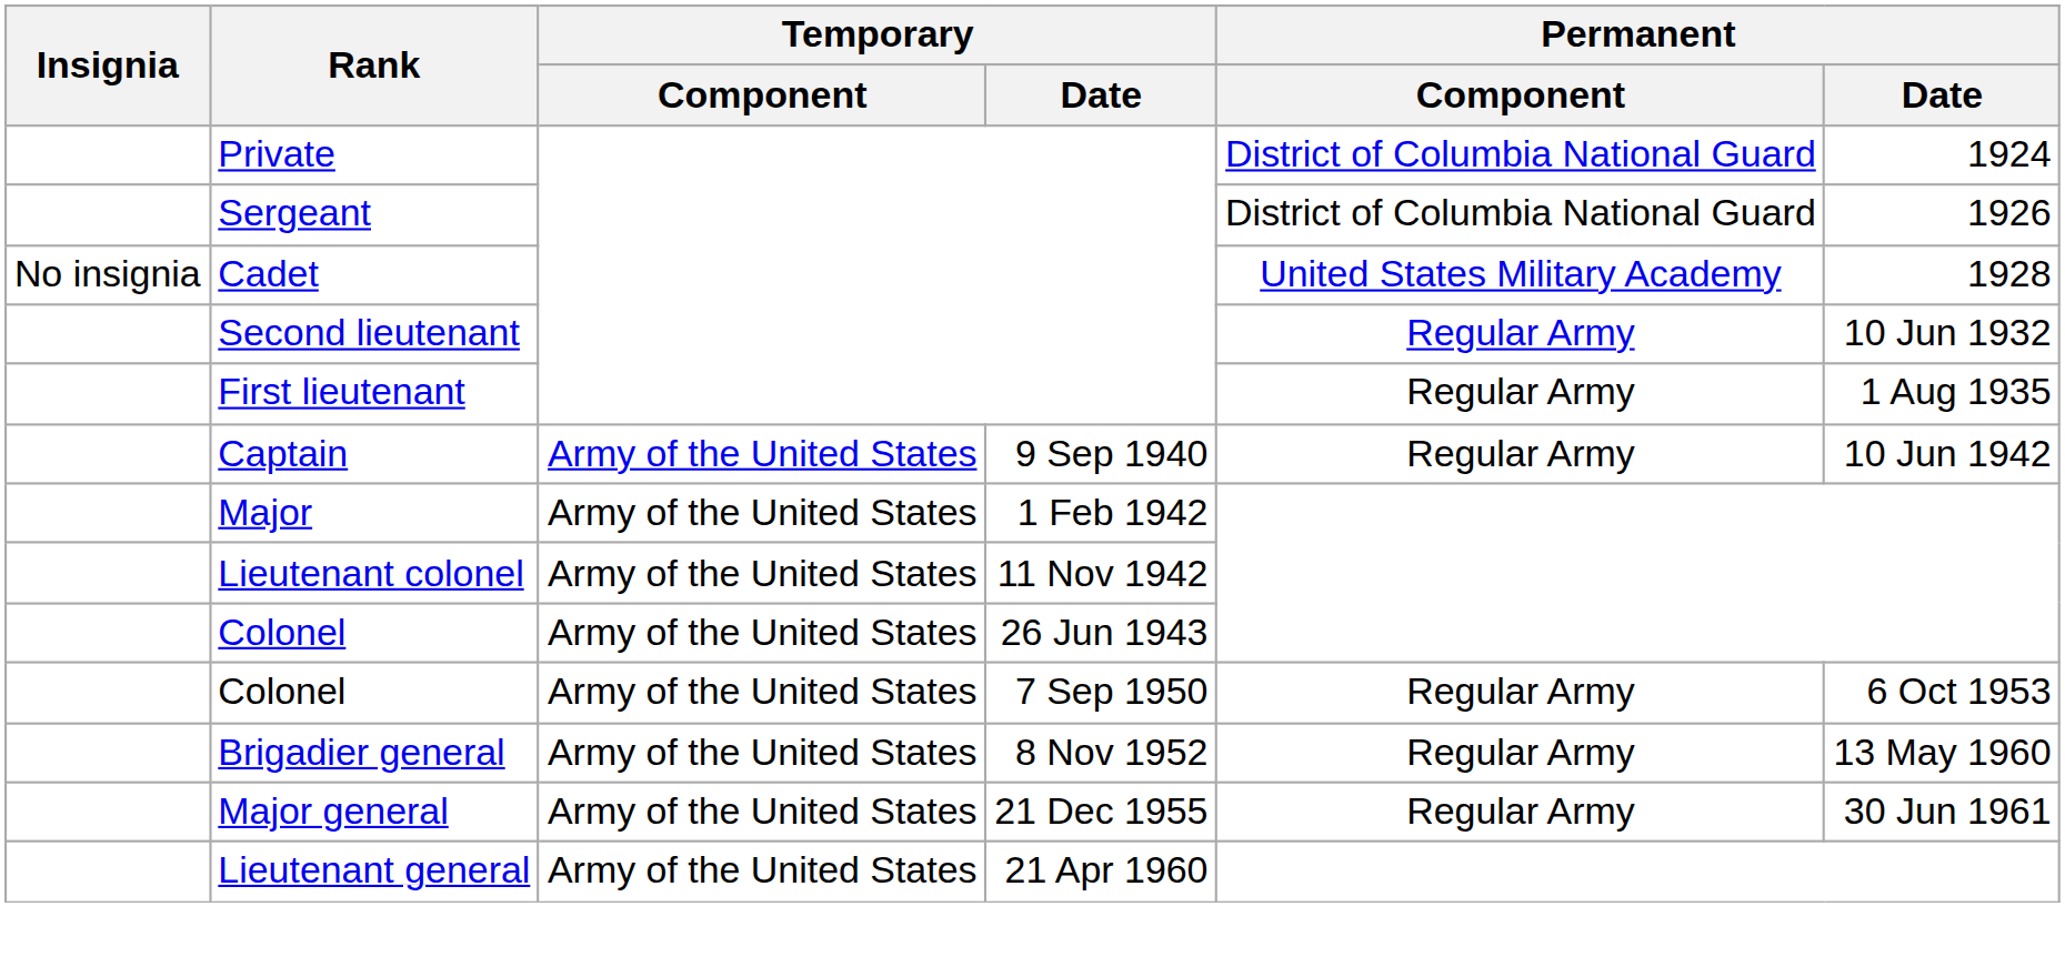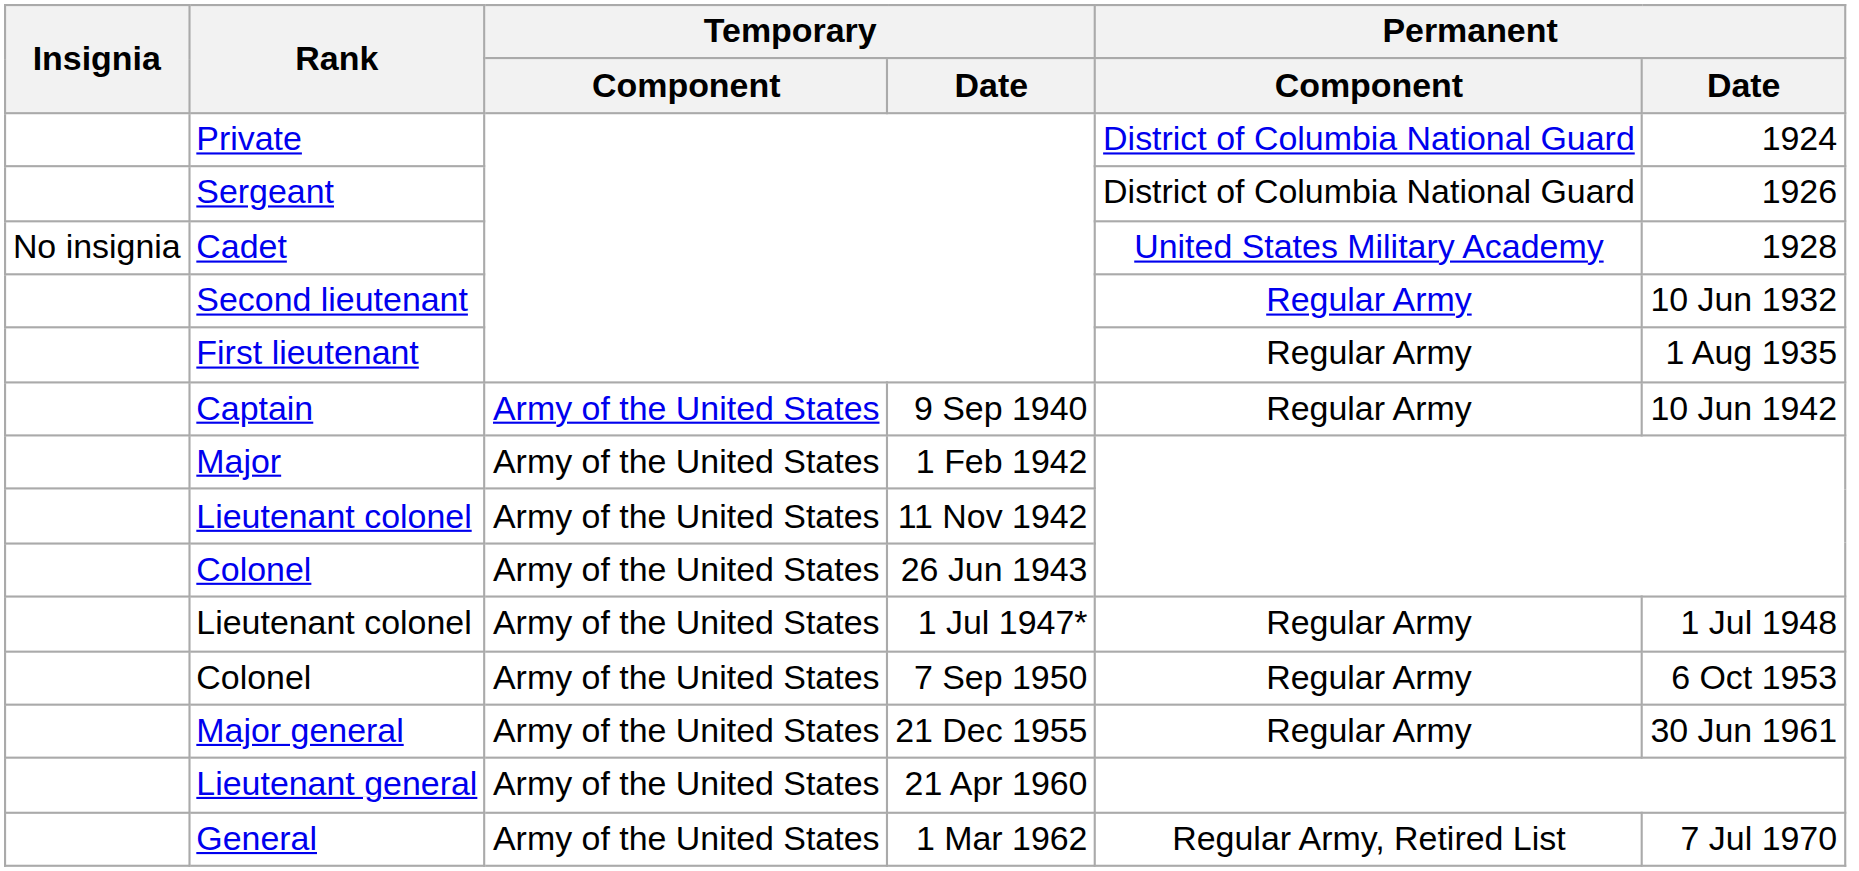+ row: Lieutenant colonel | Army of the United States | 1 Jul 1947* | Regular Army | 1 Jul 1948
- row: Brigadier general | Army of the United States | 8 Nov 1952 | Regular Army | 13 May 1960
+ row: General | Army of the United States | 1 Mar 1962 | Regular Army, Retired List | 7 Jul 1970
